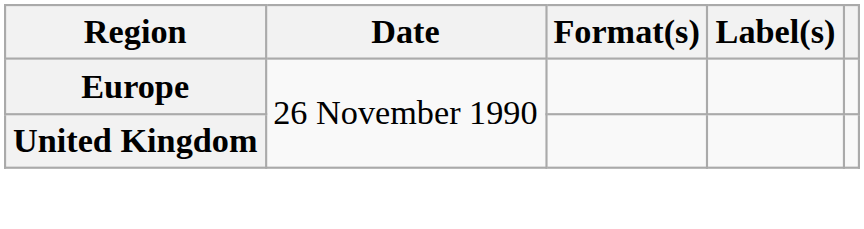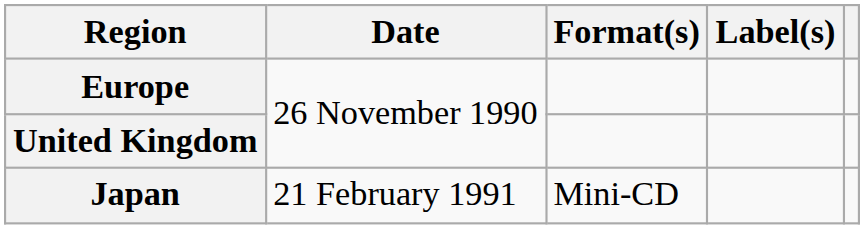+ row: Japan | 21 February 1991 | Mini-CD
